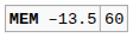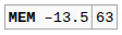MEM –13.5 | column 2: 60 -> 63
